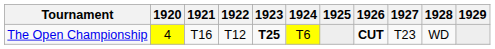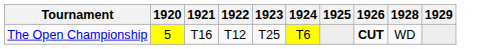- column: 1927 | T23
The Open Championship | 1920: 4 -> 5
The Open Championship | 1923: bold -> normal
